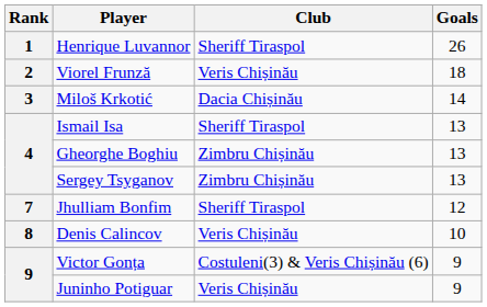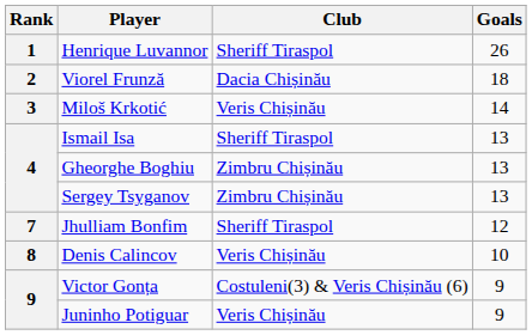Viorel Frunză | Club: Veris Chișinău -> Dacia Chișinău
Miloš Krkotić | Club: Dacia Chișinău -> Veris Chișinău
